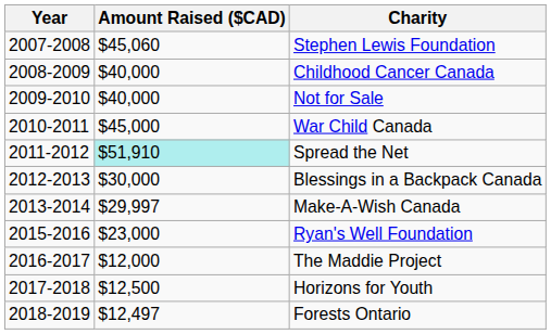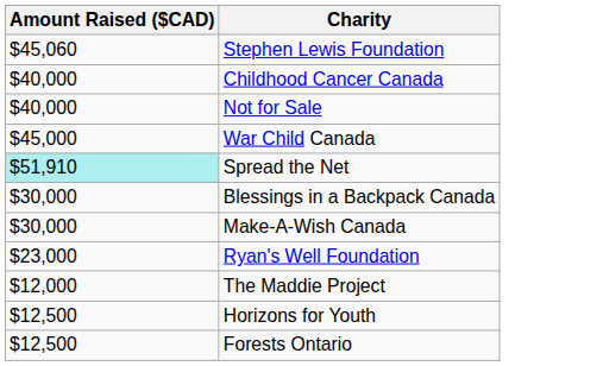- column: Year | 2007-2008 | 2008-2009 | 2009-2010 | 2010-2011 | 2011-2012 | 2012-2013 | 2013-2014 | 2015-2016 | 2016-2017 | 2017-2018 | 2018-2019
Make-A-Wish Canada | Amount Raised ($CAD): $29,997 -> $30,000
Forests Ontario | Amount Raised ($CAD): $12,497 -> $12,500
